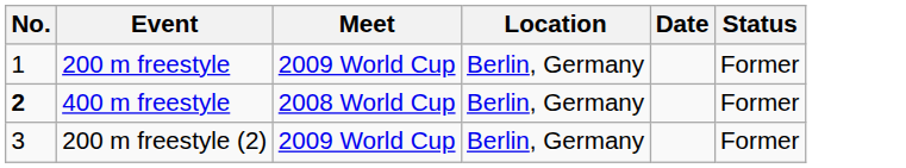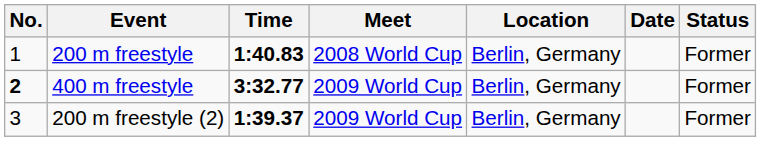+ column: Time | 1:40.83 | 3:32.77 | 1:39.37
200 m freestyle | Meet: 2009 World Cup -> 2008 World Cup
400 m freestyle | Meet: 2008 World Cup -> 2009 World Cup
